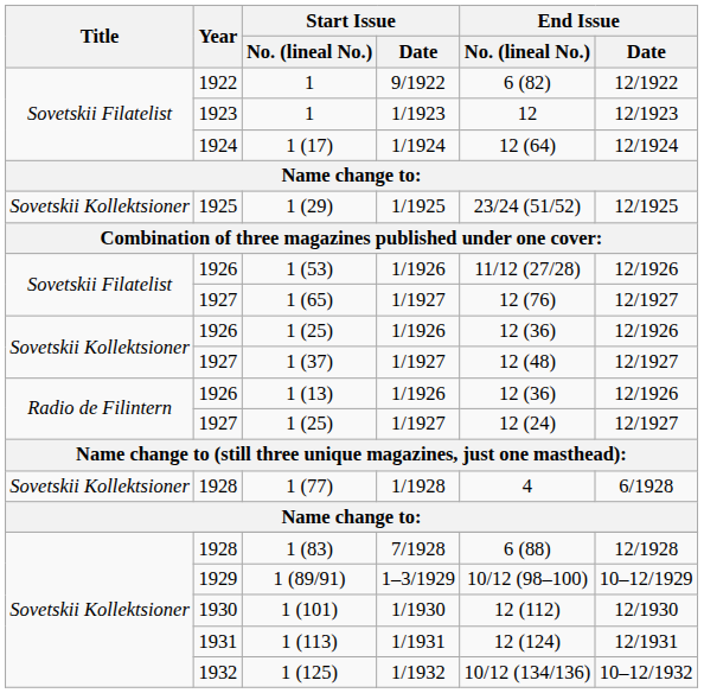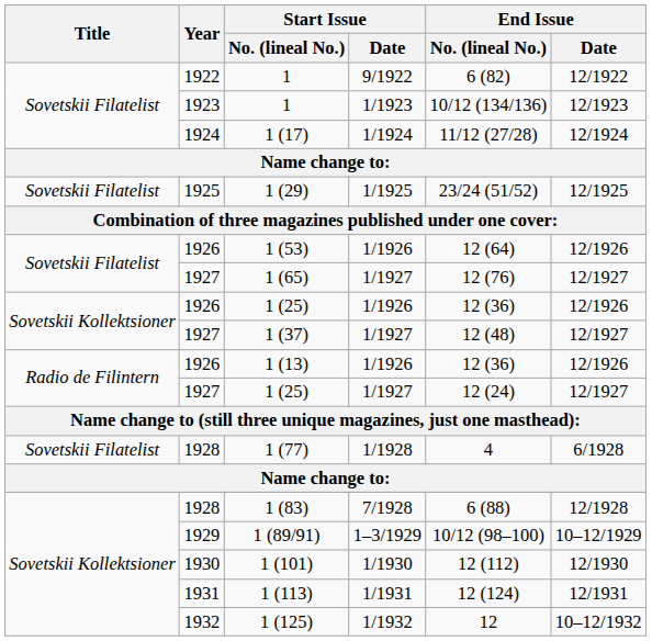1 / 1/1923 | End Issue / No. (lineal No.): 12 -> 10/12 (134/136)
1 (17) | End Issue / No. (lineal No.): 12 (64) -> 11/12 (27/28)
1 (29) | Title: Sovetskii Kollektsioner -> Sovetskii Filatelist
1 (53) | End Issue / No. (lineal No.): 11/12 (27/28) -> 12 (64)
1 (77) | Title: Sovetskii Kollektsioner -> Sovetskii Filatelist
1 (125) | End Issue / No. (lineal No.): 10/12 (134/136) -> 12
